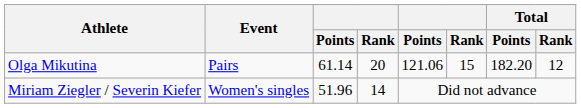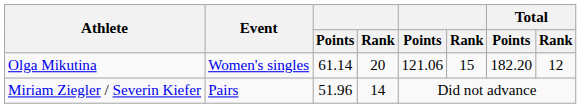Olga Mikutina | Event: Pairs -> Women's singles
Miriam Ziegler / Severin Kiefer | Event: Women's singles -> Pairs
